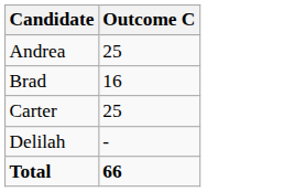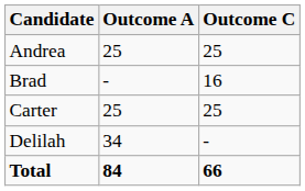+ column: Outcome A | 25 | - | 25 | 34 | 84
